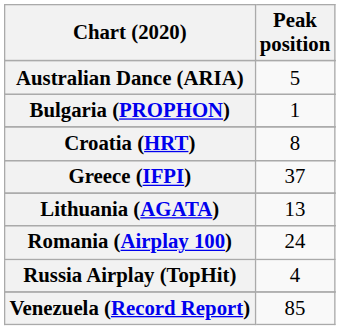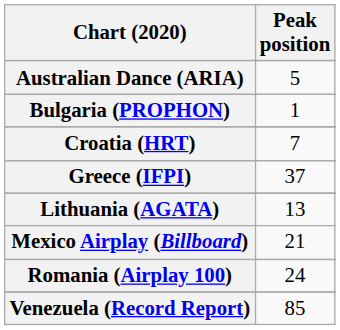Croatia (HRT) | Peak position: 8 -> 7
+ row: Mexico Airplay (Billboard) | 21
- row: Russia Airplay (TopHit) | 4
